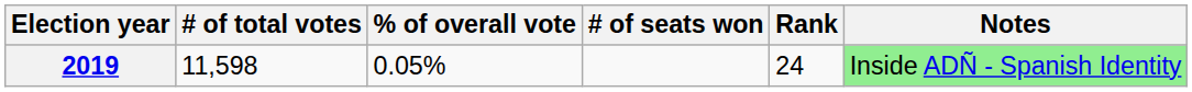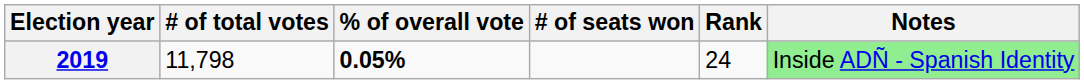2019 | # of total votes: 11,598 -> 11,798
2019 | % of overall vote: normal -> bold
